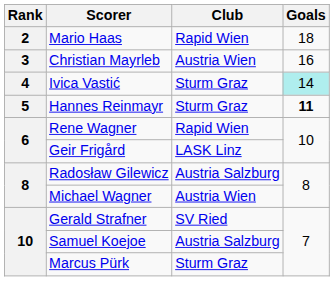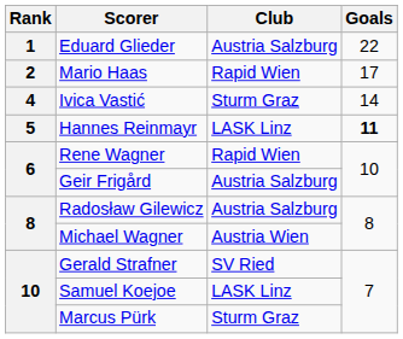+ row: 1 | Eduard Glieder | Austria Salzburg | 22
Mario Haas | Goals: 18 -> 17
- row: 3 | Christian Mayrleb | Austria Wien | 16
Ivica Vastić | Goals: paleturquoise background -> no background
Hannes Reinmayr | Club: Sturm Graz -> LASK Linz
Geir Frigård | Club: LASK Linz -> Austria Salzburg
Samuel Koejoe | Club: Austria Salzburg -> LASK Linz
